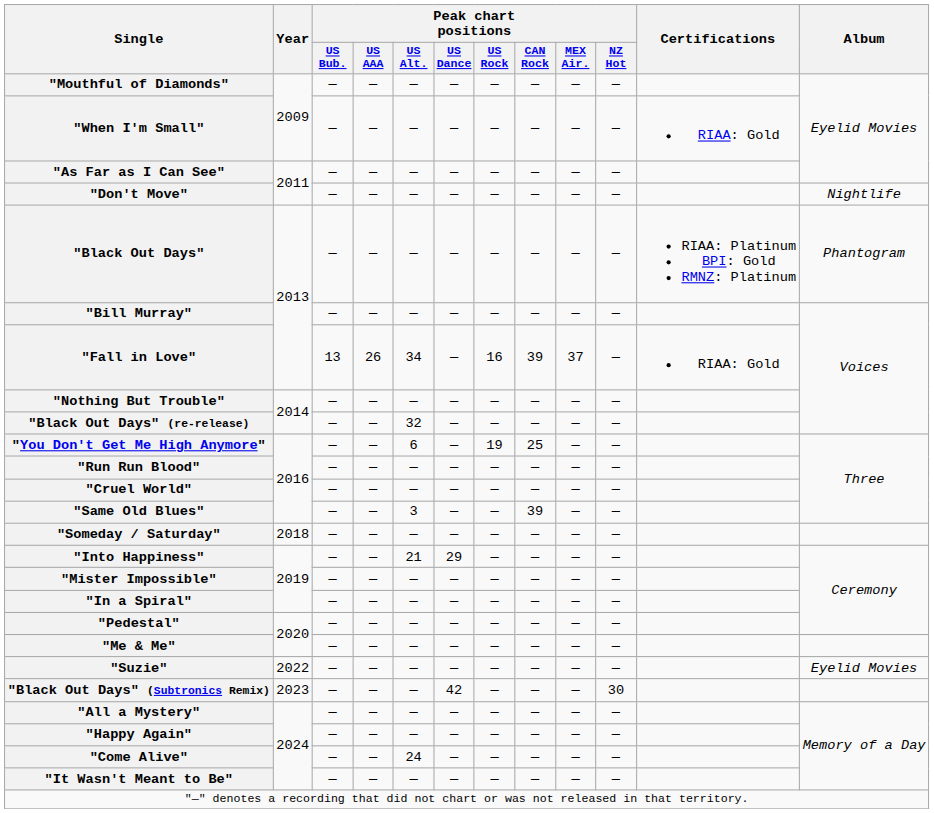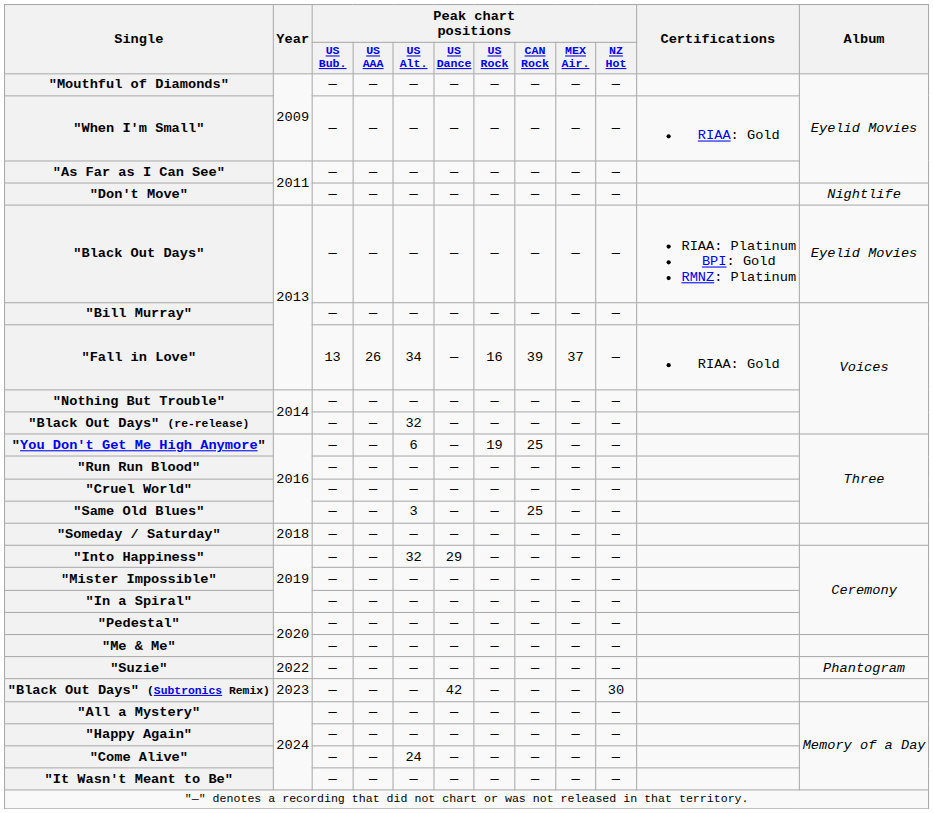"Black Out Days" | Album: Phantogram -> Eyelid Movies
"Same Old Blues" | Peak chart positions / CAN Rock: 39 -> 25
"Into Happiness" | Peak chart positions / US Alt.: 21 -> 32
"Suzie" | Album: Eyelid Movies -> Phantogram
